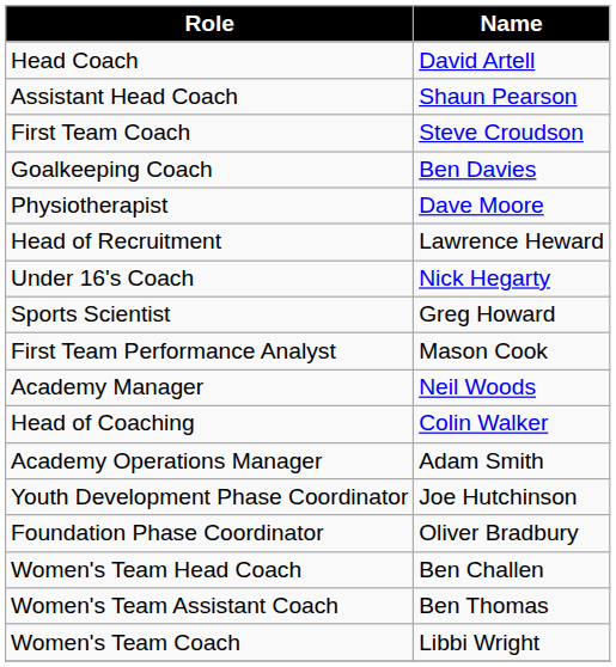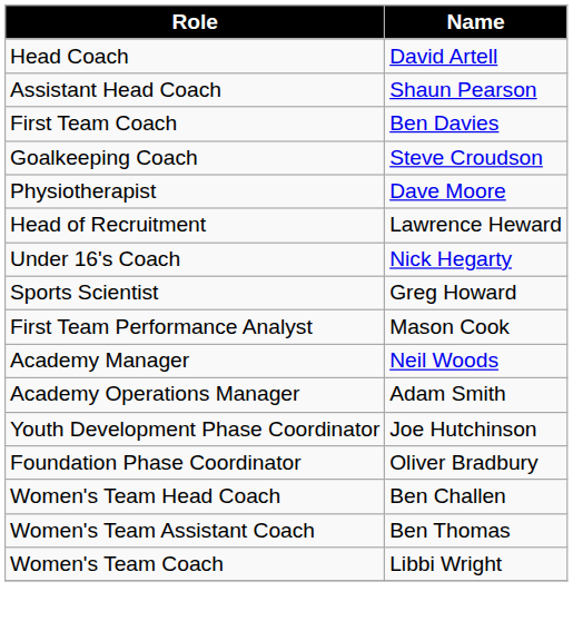First Team Coach | Name: Steve Croudson -> Ben Davies
Goalkeeping Coach | Name: Ben Davies -> Steve Croudson
- row: Head of Coaching | Colin Walker
